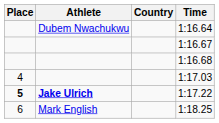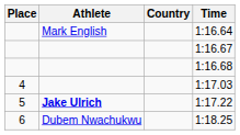1:16.64 | Athlete: Dubem Nwachukwu -> Mark English
1:17.22 | Place: bold -> normal
1:18.25 | Athlete: Mark English -> Dubem Nwachukwu
